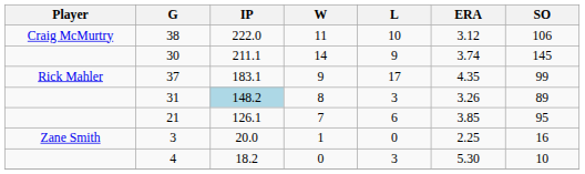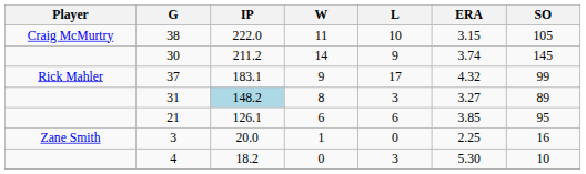38 | ERA: 3.12 -> 3.15
38 | SO: 106 -> 105
30 | IP: 211.1 -> 211.2
37 | ERA: 4.35 -> 4.32
31 | ERA: 3.26 -> 3.27
21 | W: 7 -> 6
